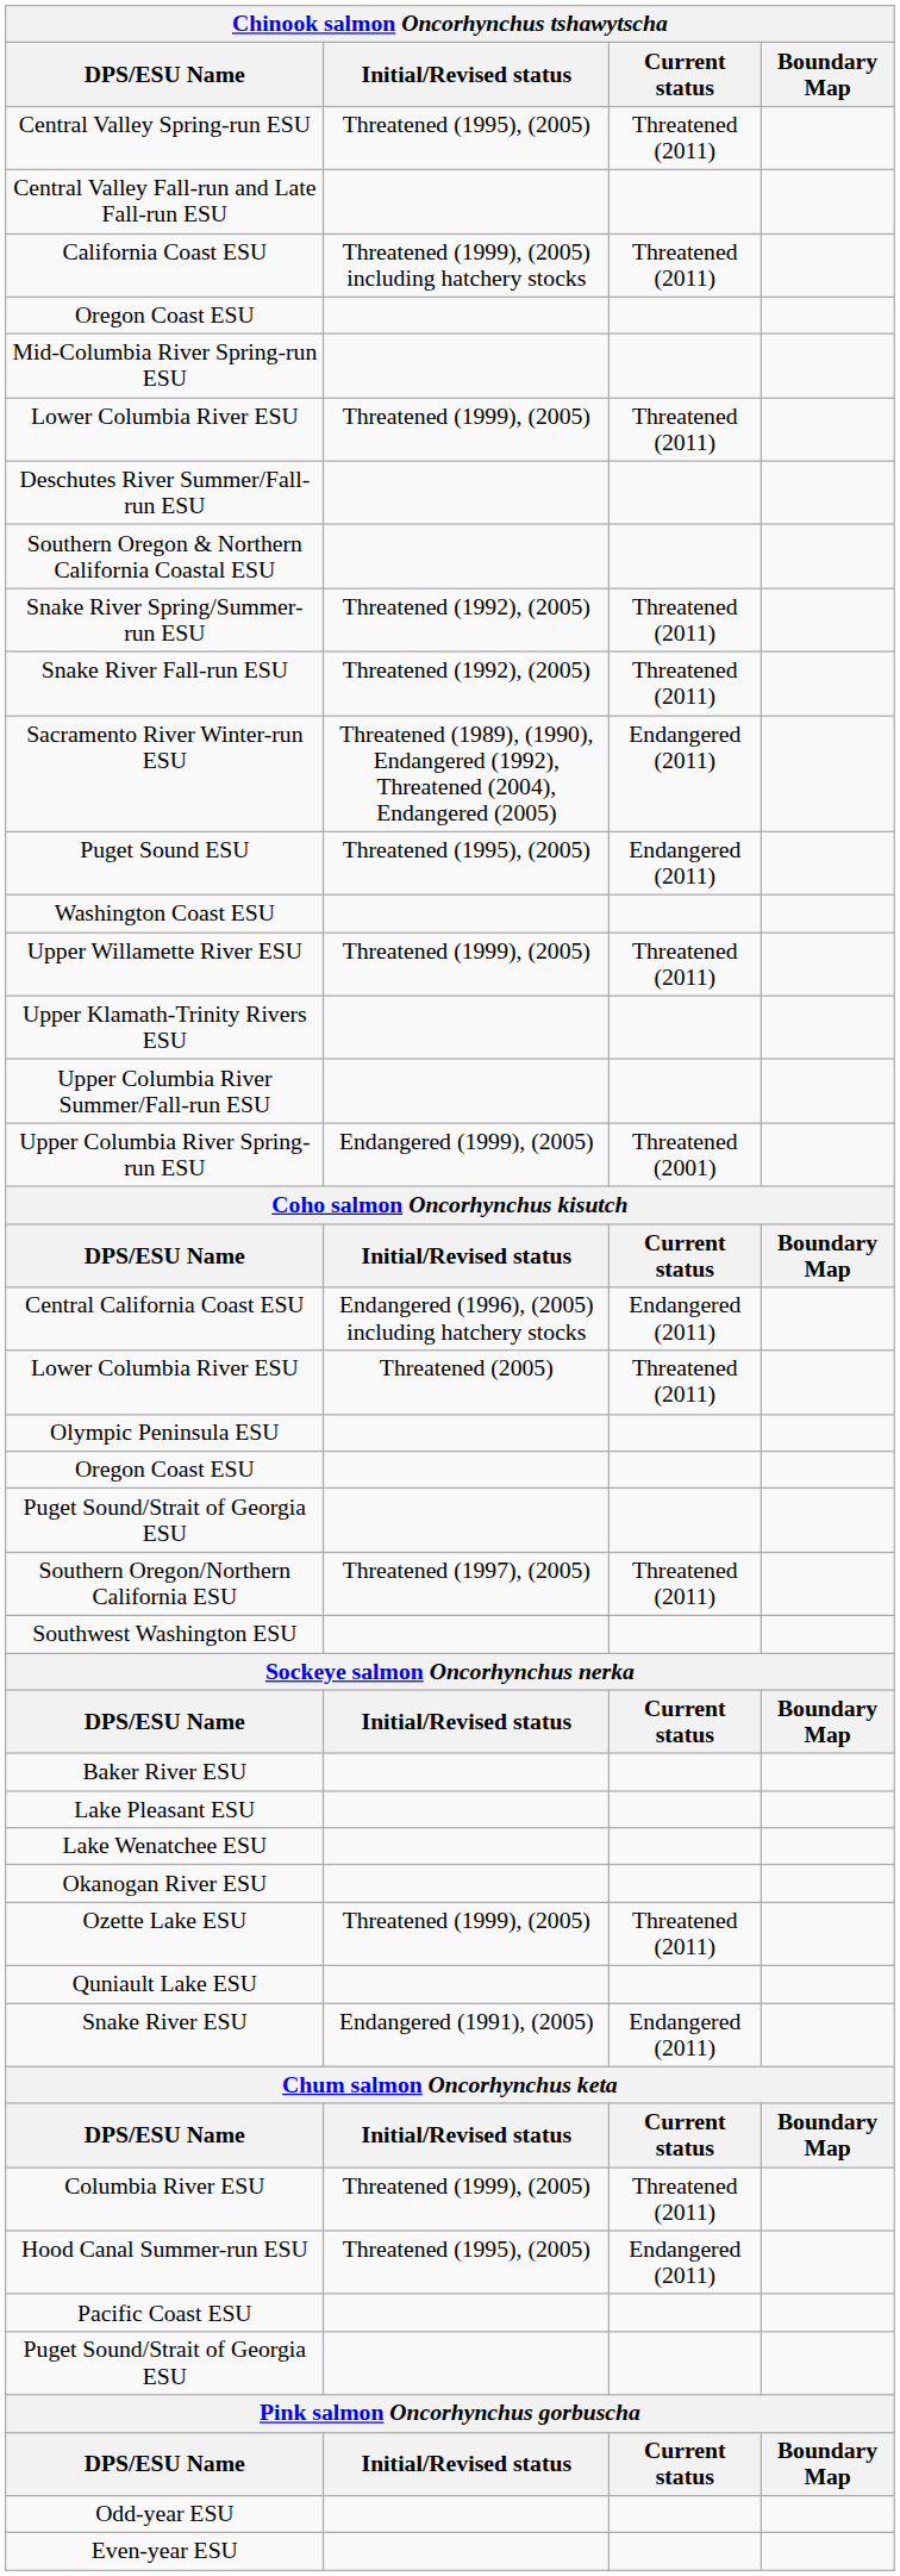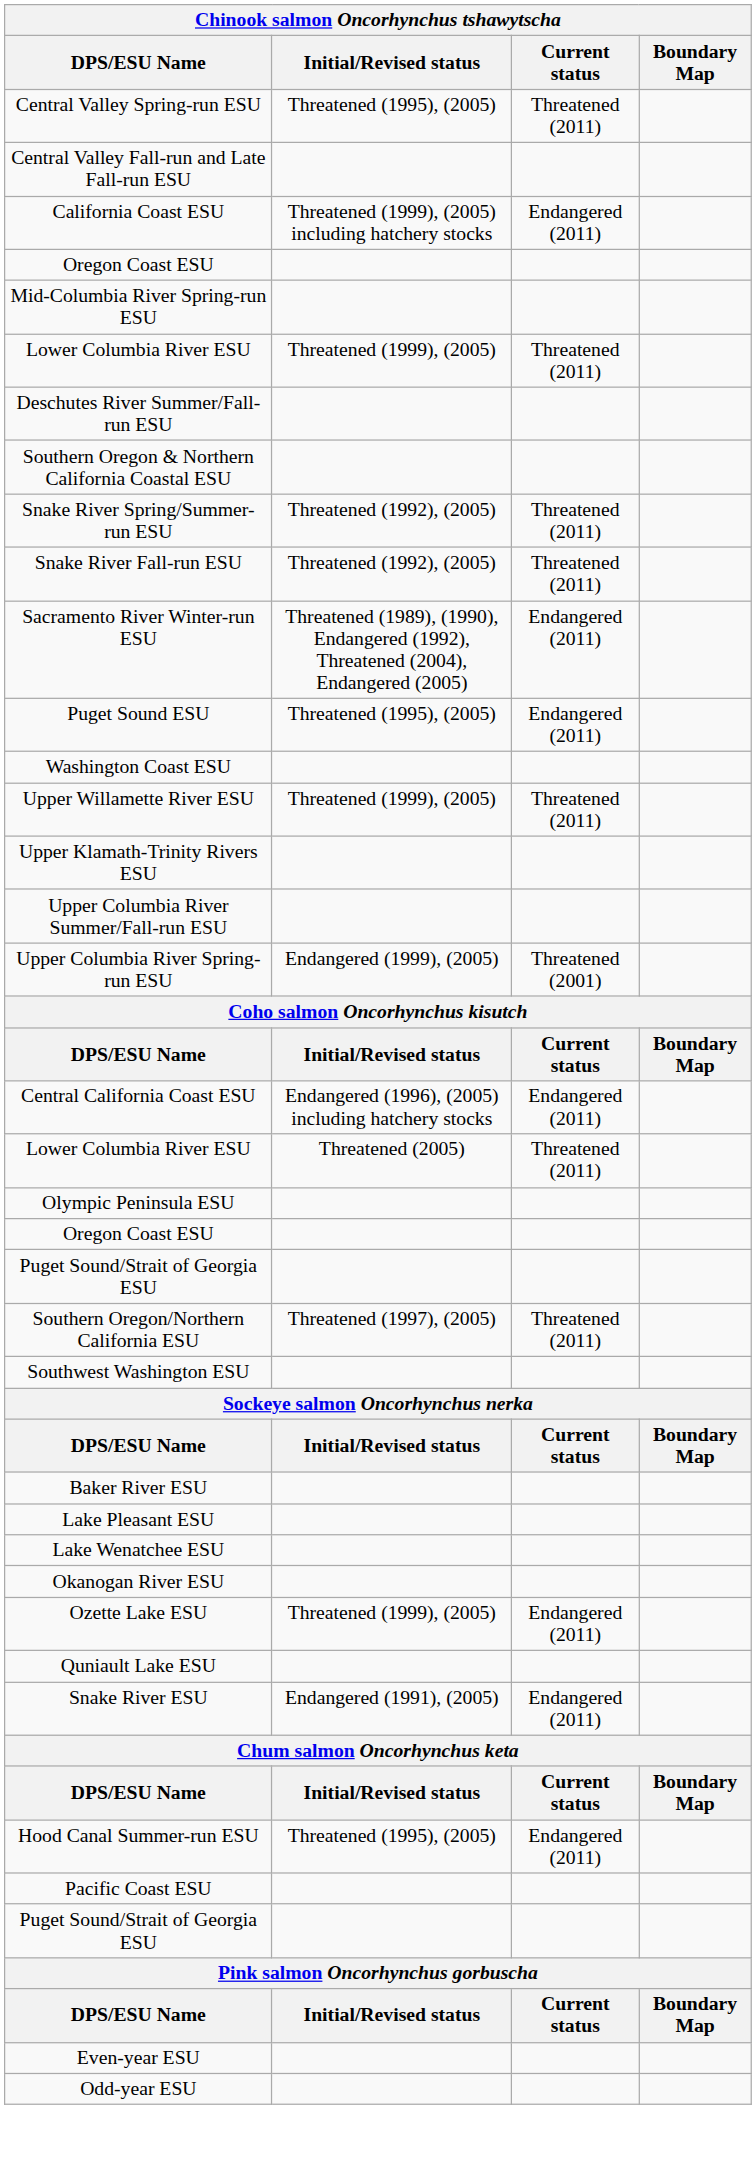California Coast ESU | Current status: Threatened (2011) -> Endangered (2011)
Ozette Lake ESU | Current status: Threatened (2011) -> Endangered (2011)
- row: Columbia River ESU | Threatened (1999), (2005) | Threatened (2011)
rows swapped: Even-year ESU <-> Odd-year ESU
